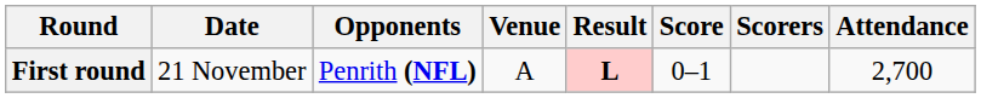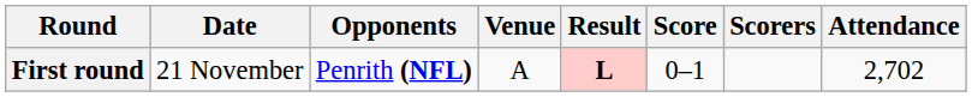First round | Attendance: 2,700 -> 2,702
